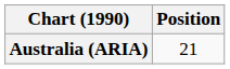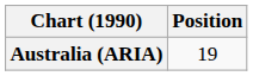Australia (ARIA) | Position: 21 -> 19
